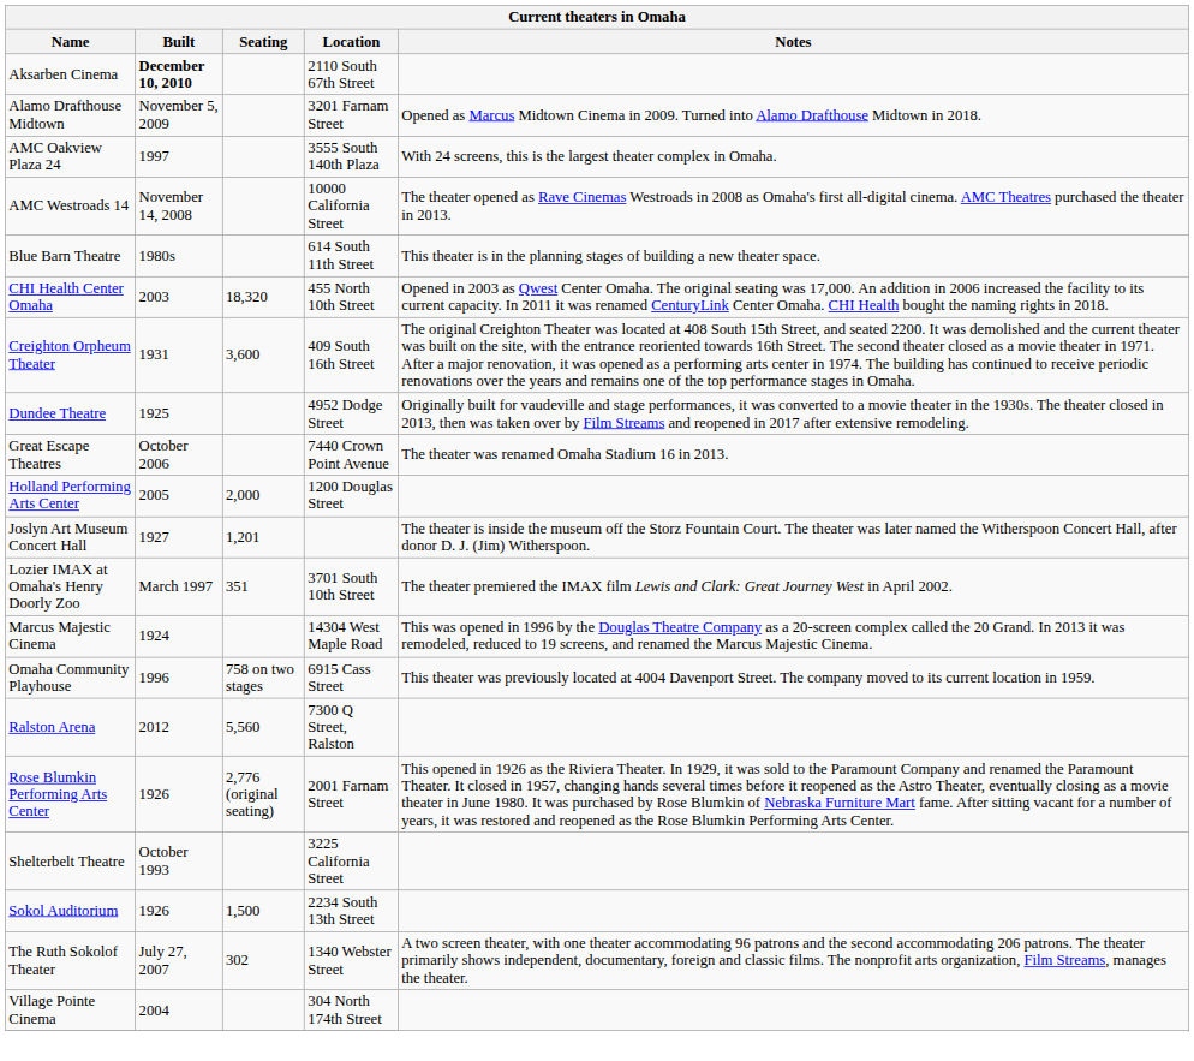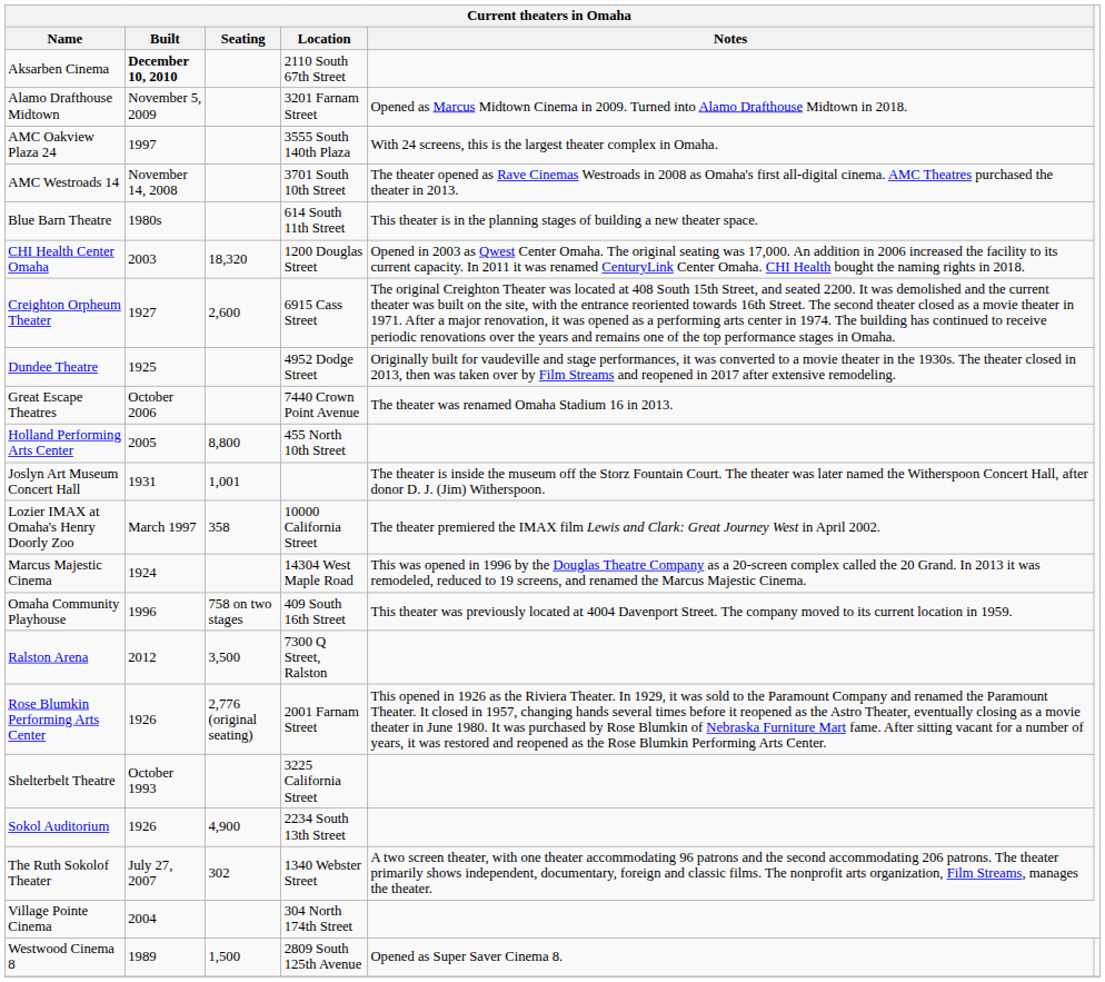AMC Westroads 14 | Current theaters in Omaha / Location: 10000 California Street -> 3701 South 10th Street
CHI Health Center Omaha | Current theaters in Omaha / Location: 455 North 10th Street -> 1200 Douglas Street
Creighton Orpheum Theater | Current theaters in Omaha / Built: 1931 -> 1927
Creighton Orpheum Theater | Current theaters in Omaha / Seating: 3,600 -> 2,600
Creighton Orpheum Theater | Current theaters in Omaha / Location: 409 South 16th Street -> 6915 Cass Street
Holland Performing Arts Center | Current theaters in Omaha / Seating: 2,000 -> 8,800
Holland Performing Arts Center | Current theaters in Omaha / Location: 1200 Douglas Street -> 455 North 10th Street
Joslyn Art Museum Concert Hall | Current theaters in Omaha / Built: 1927 -> 1931
Joslyn Art Museum Concert Hall | Current theaters in Omaha / Seating: 1,201 -> 1,001
Lozier IMAX at Omaha's Henry Doorly Zoo | Current theaters in Omaha / Seating: 351 -> 358
Lozier IMAX at Omaha's Henry Doorly Zoo | Current theaters in Omaha / Location: 3701 South 10th Street -> 10000 California Street
Omaha Community Playhouse | Current theaters in Omaha / Location: 6915 Cass Street -> 409 South 16th Street
Ralston Arena | Current theaters in Omaha / Seating: 5,560 -> 3,500
Sokol Auditorium | Current theaters in Omaha / Seating: 1,500 -> 4,900
+ row: Westwood Cinema 8 | 1989 | 1,500 | 2809 South 125th Avenue | Opened as Super Saver Cinema 8.
